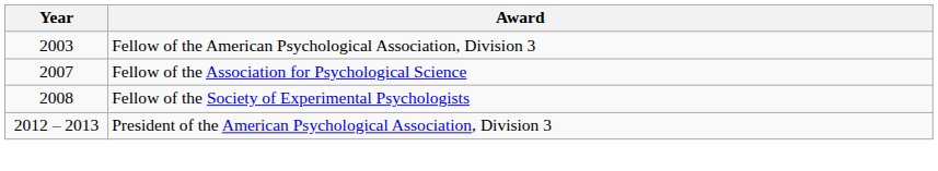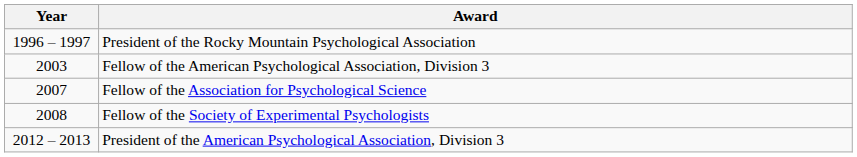+ row: 1996 – 1997 | President of the Rocky Mountain Psychological Association
